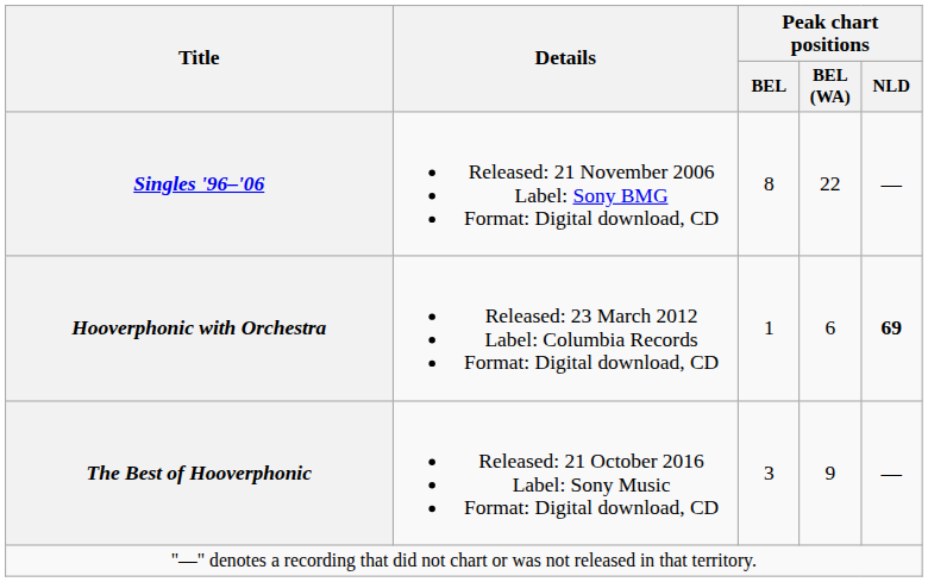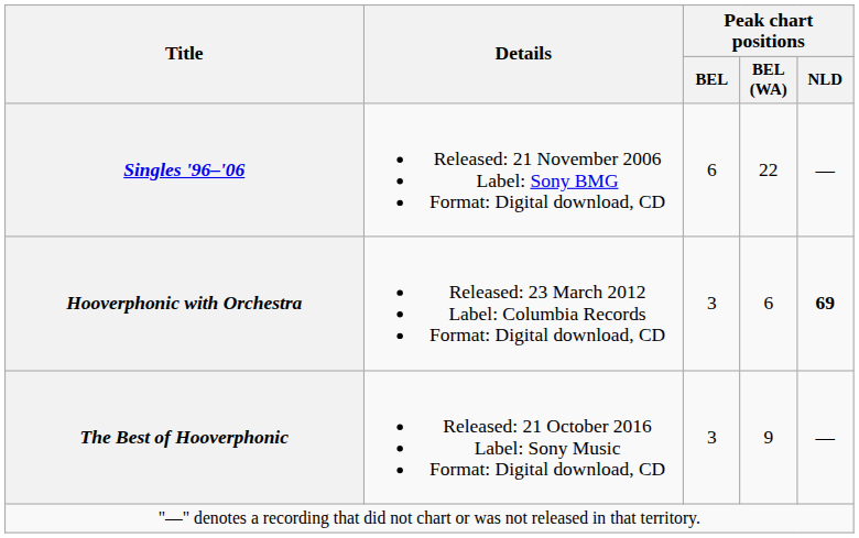Singles '96–'06 | Peak chart positions / BEL: 8 -> 6
Hooverphonic with Orchestra | Peak chart positions / BEL: 1 -> 3
